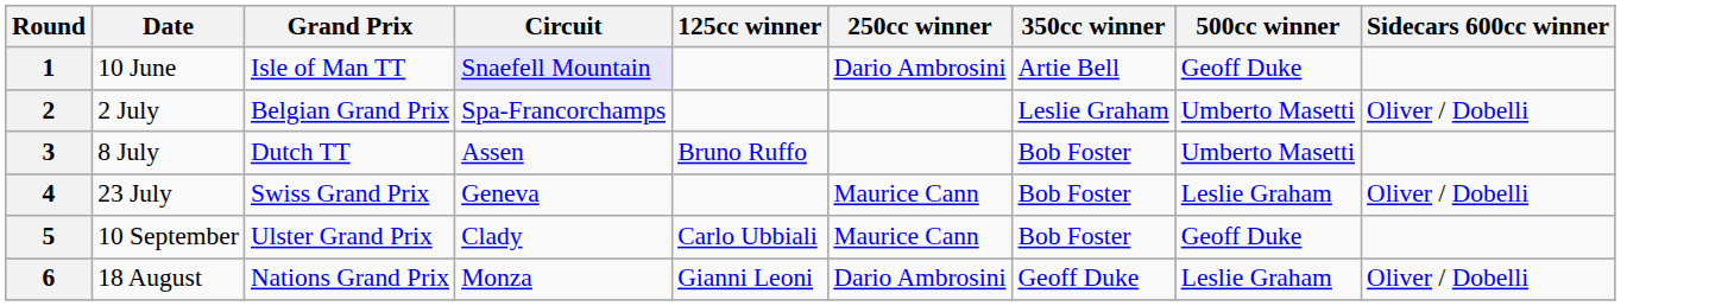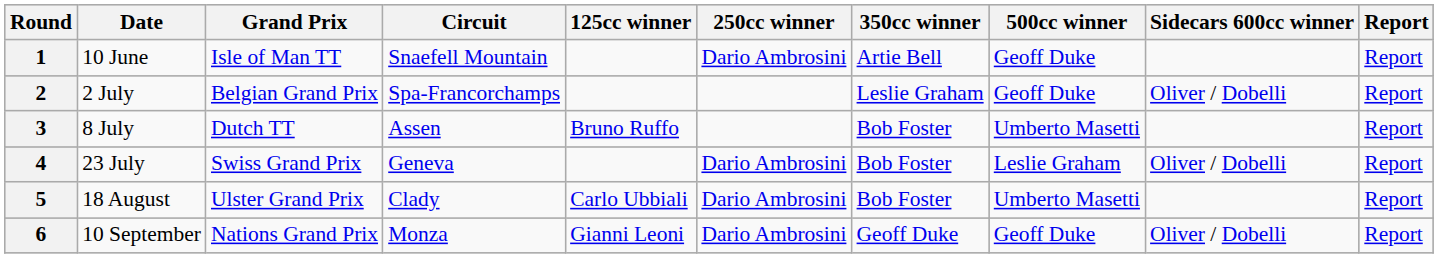+ column: Report | Report | Report | Report | Report | Report | Report
1 | Circuit: lavender background -> no background
2 | 500cc winner: Umberto Masetti -> Geoff Duke
4 | 250cc winner: Maurice Cann -> Dario Ambrosini
5 | Date: 10 September -> 18 August
5 | 250cc winner: Maurice Cann -> Dario Ambrosini
5 | 500cc winner: Geoff Duke -> Umberto Masetti
6 | Date: 18 August -> 10 September
6 | 500cc winner: Leslie Graham -> Geoff Duke
